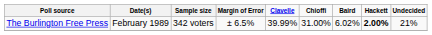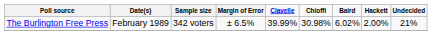The Burlington Free Press | column 6: 31.00% -> 30.98%
The Burlington Free Press | column 8: bold -> normal
